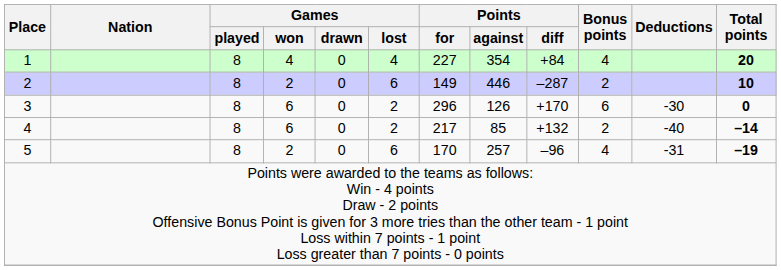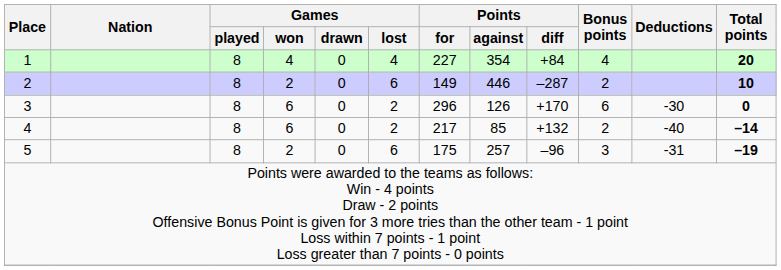5 | Points / for: 170 -> 175
5 | Bonus points: 4 -> 3
